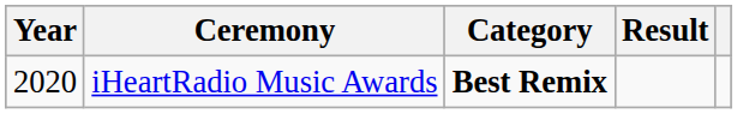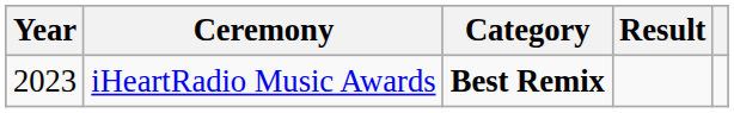iHeartRadio Music Awards | Year: 2020 -> 2023
